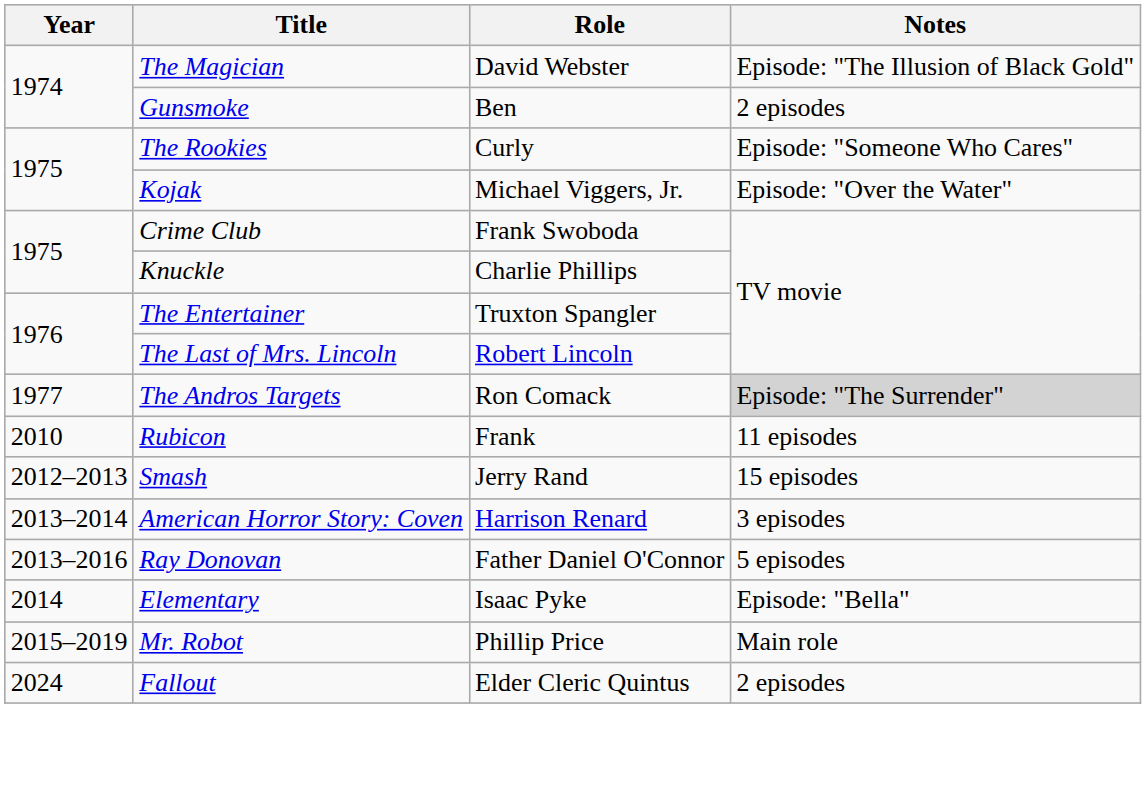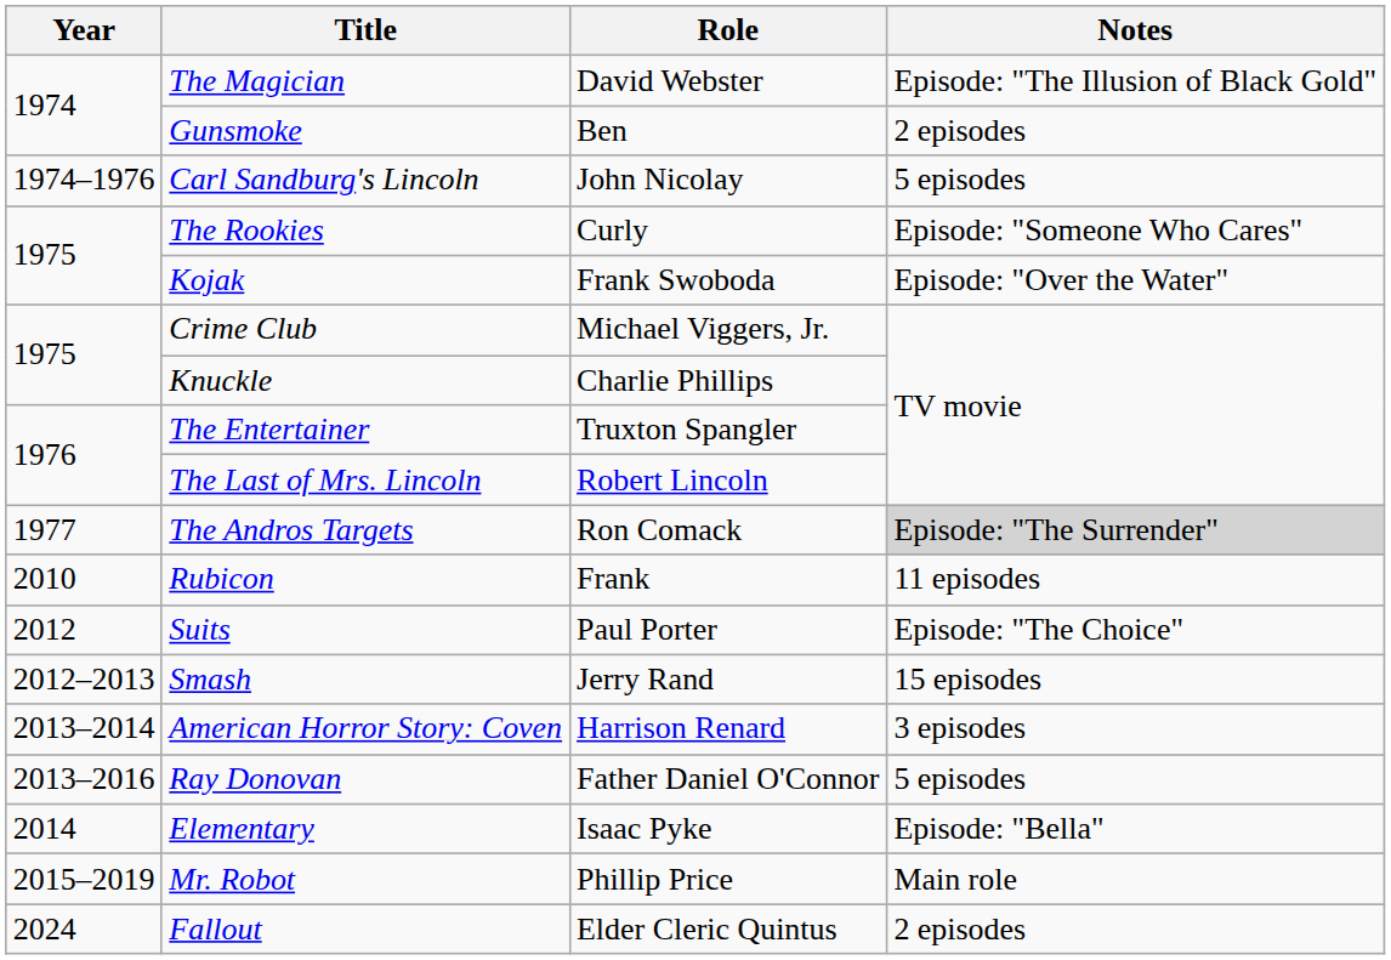+ row: 1974–1976 | Carl Sandburg's Lincoln | John Nicolay | 5 episodes
Kojak | Role: Michael Viggers, Jr. -> Frank Swoboda
Crime Club | Role: Frank Swoboda -> Michael Viggers, Jr.
+ row: 2012 | Suits | Paul Porter | Episode: "The Choice"
